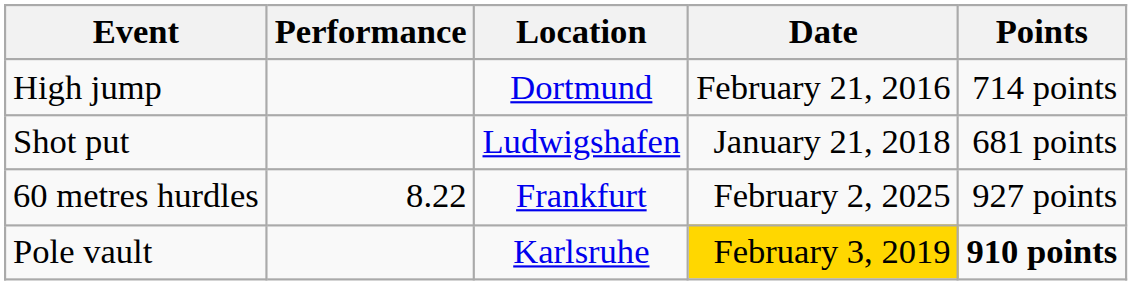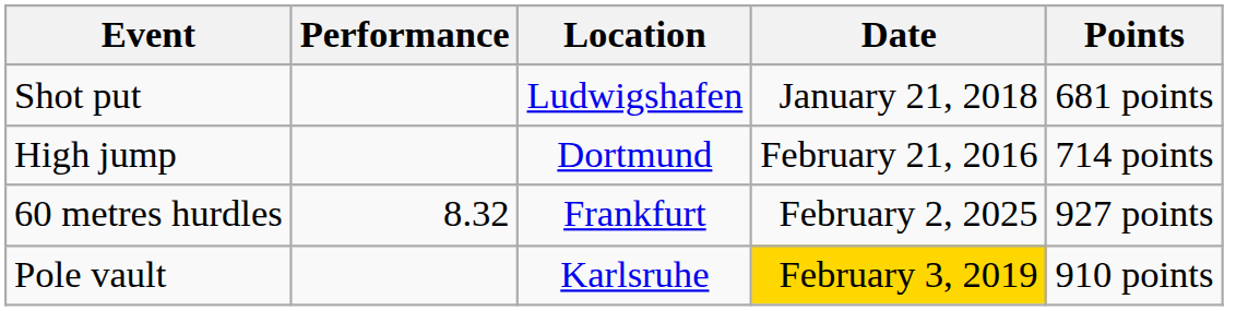rows swapped: Shot put <-> High jump
60 metres hurdles | Performance: 8.22 -> 8.32
Pole vault | Points: bold -> normal
